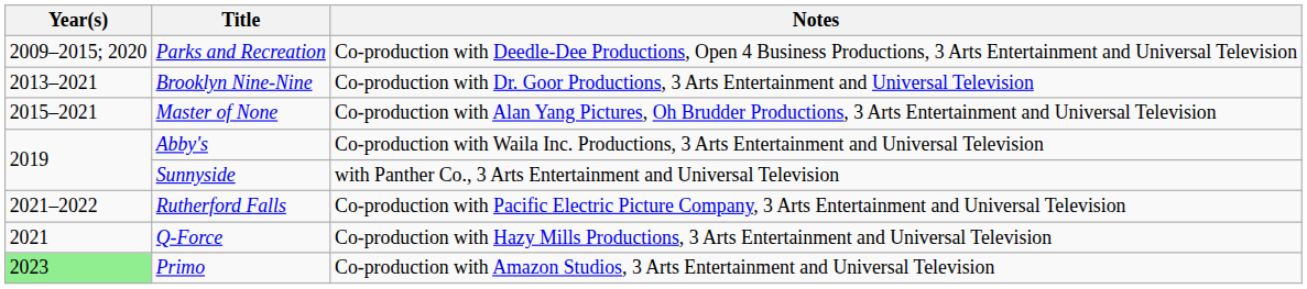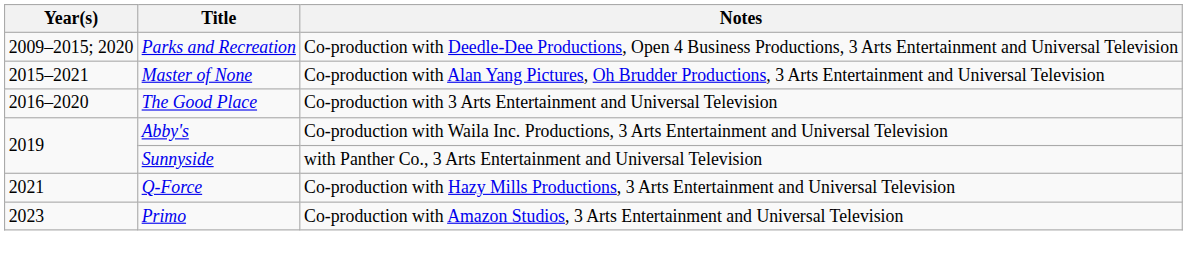- row: 2013–2021 | Brooklyn Nine-Nine | Co-production with Dr. Goor Productions, 3 Arts Entertainment and Universal Television
+ row: 2016–2020 | The Good Place | Co-production with 3 Arts Entertainment and Universal Television
- row: 2021–2022 | Rutherford Falls | Co-production with Pacific Electric Picture Company, 3 Arts Entertainment and Universal Television
Primo | Year(s): lightgreen background -> no background
